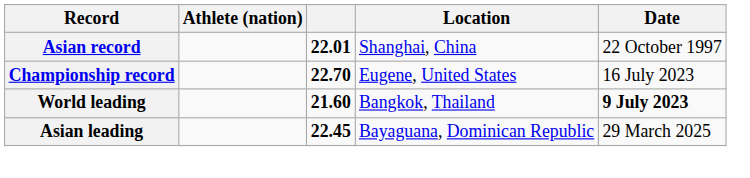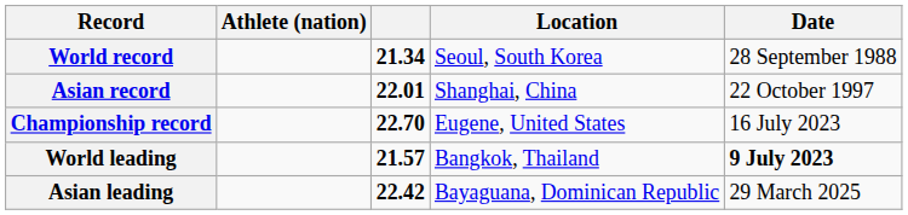+ row: World record | 21.34 | Seoul, South Korea | 28 September 1988
World leading | column 3: 21.60 -> 21.57
Asian leading | column 3: 22.45 -> 22.42
